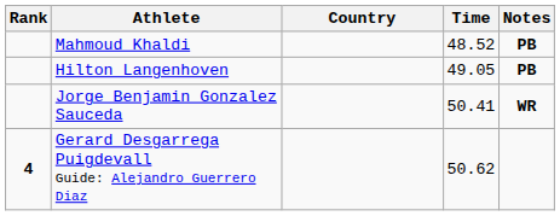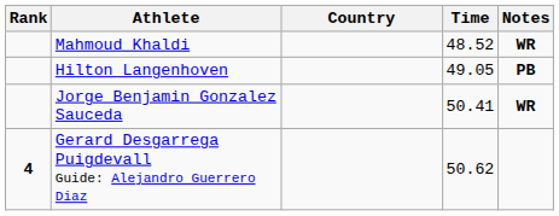Mahmoud Khaldi | Notes: PB -> WR
